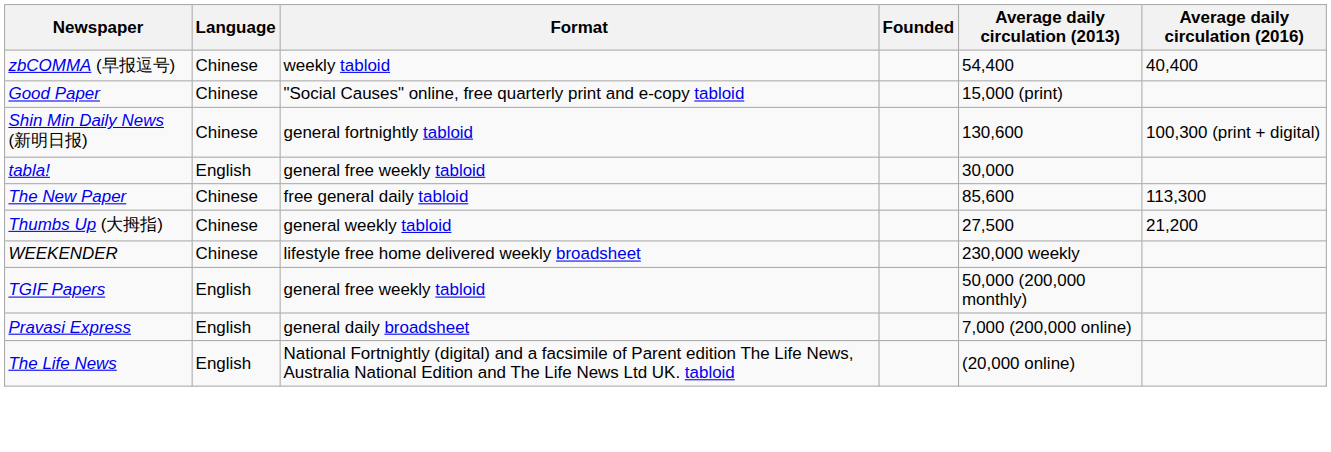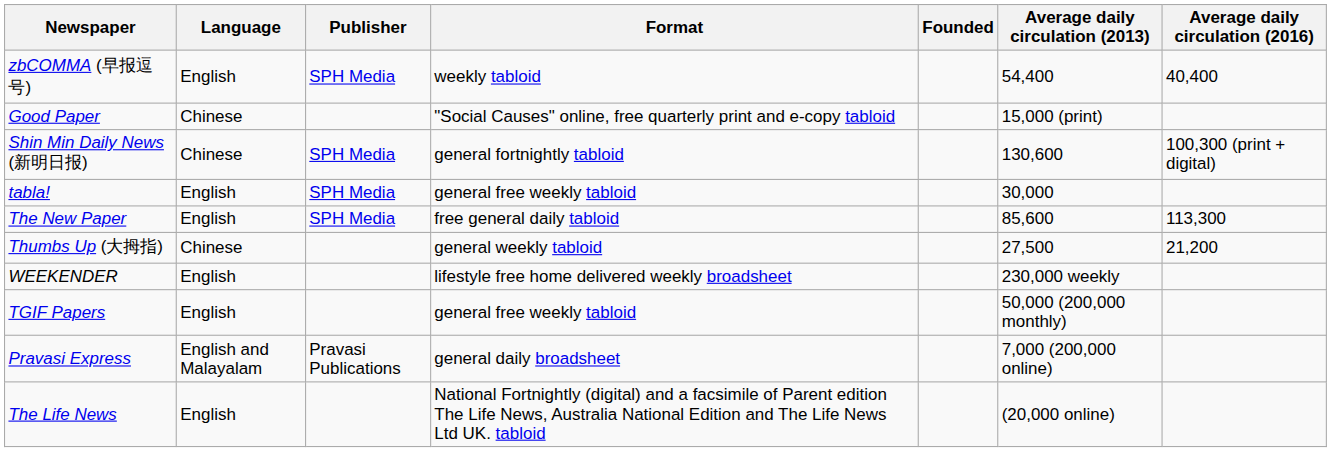+ column: Publisher | SPH Media | SPH Media | SPH Media | SPH Media | Pravasi Publications
zbCOMMA (早报逗号) | Language: Chinese -> English
The New Paper | Language: Chinese -> English
WEEKENDER | Language: Chinese -> English
Pravasi Express | Language: English -> English and Malayalam
